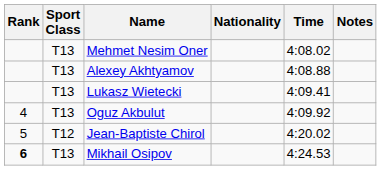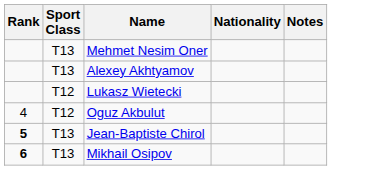- column: Time | 4:08.02 | 4:08.88 | 4:09.41 | 4:09.92 | 4:20.02 | 4:24.53
Lukasz Wietecki | Sport Class: T13 -> T12
Oguz Akbulut | Sport Class: T13 -> T12
Jean-Baptiste Chirol | Rank: normal -> bold
Jean-Baptiste Chirol | Sport Class: T12 -> T13
